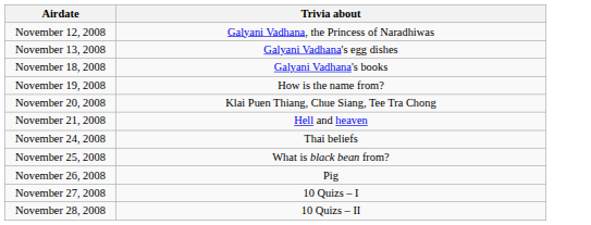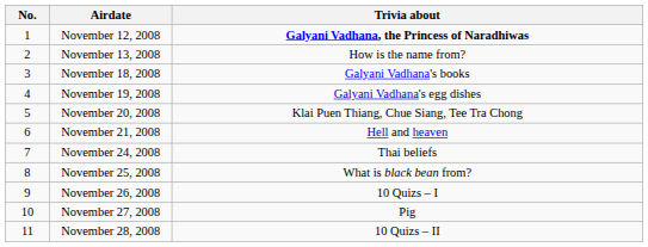+ column: No. | 1 | 2 | 3 | 4 | 5 | 6 | 7 | 8 | 9 | 10 | 11
November 12, 2008 | Trivia about: normal -> bold
November 13, 2008 | Trivia about: Galyani Vadhana's egg dishes -> How is the name from?
November 19, 2008 | Trivia about: How is the name from? -> Galyani Vadhana's egg dishes
November 26, 2008 | Trivia about: Pig -> 10 Quizs – I
November 27, 2008 | Trivia about: 10 Quizs – I -> Pig
